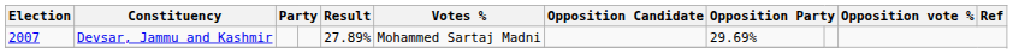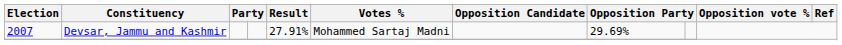Devsar, Jammu and Kashmir | Result: 27.89% -> 27.91%
